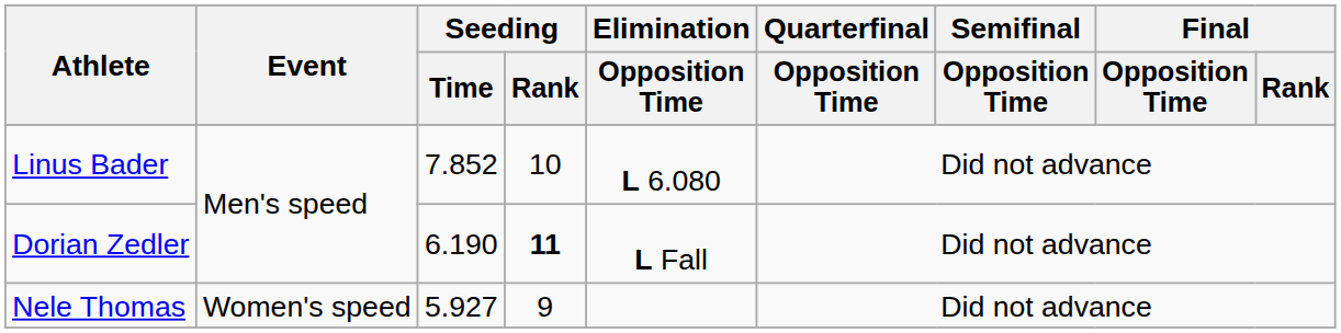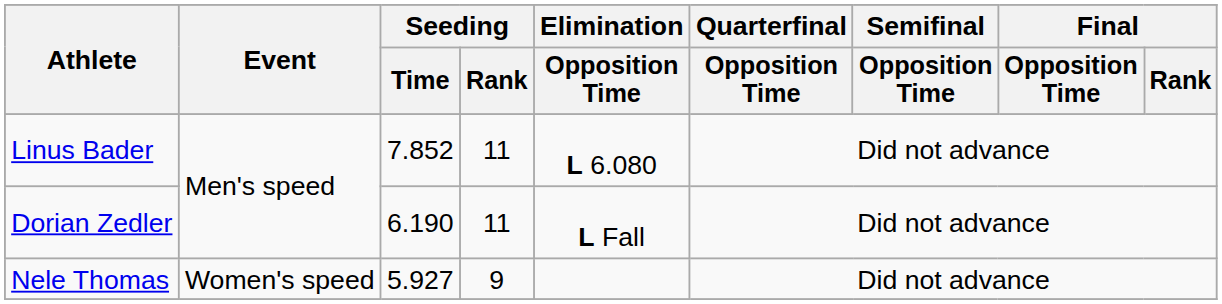Linus Bader | Seeding / Rank: 10 -> 11
Dorian Zedler | Seeding / Rank: bold -> normal
